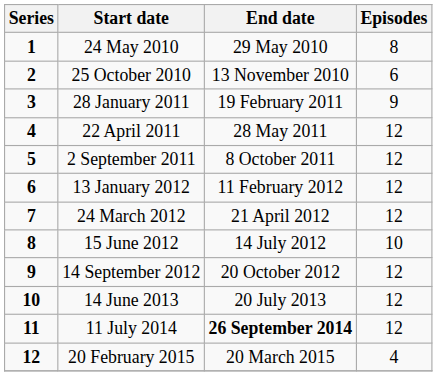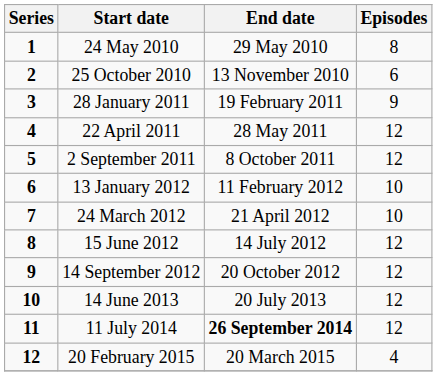13 January 2012 | Episodes: 12 -> 10
24 March 2012 | Episodes: 12 -> 10
15 June 2012 | Episodes: 10 -> 12
